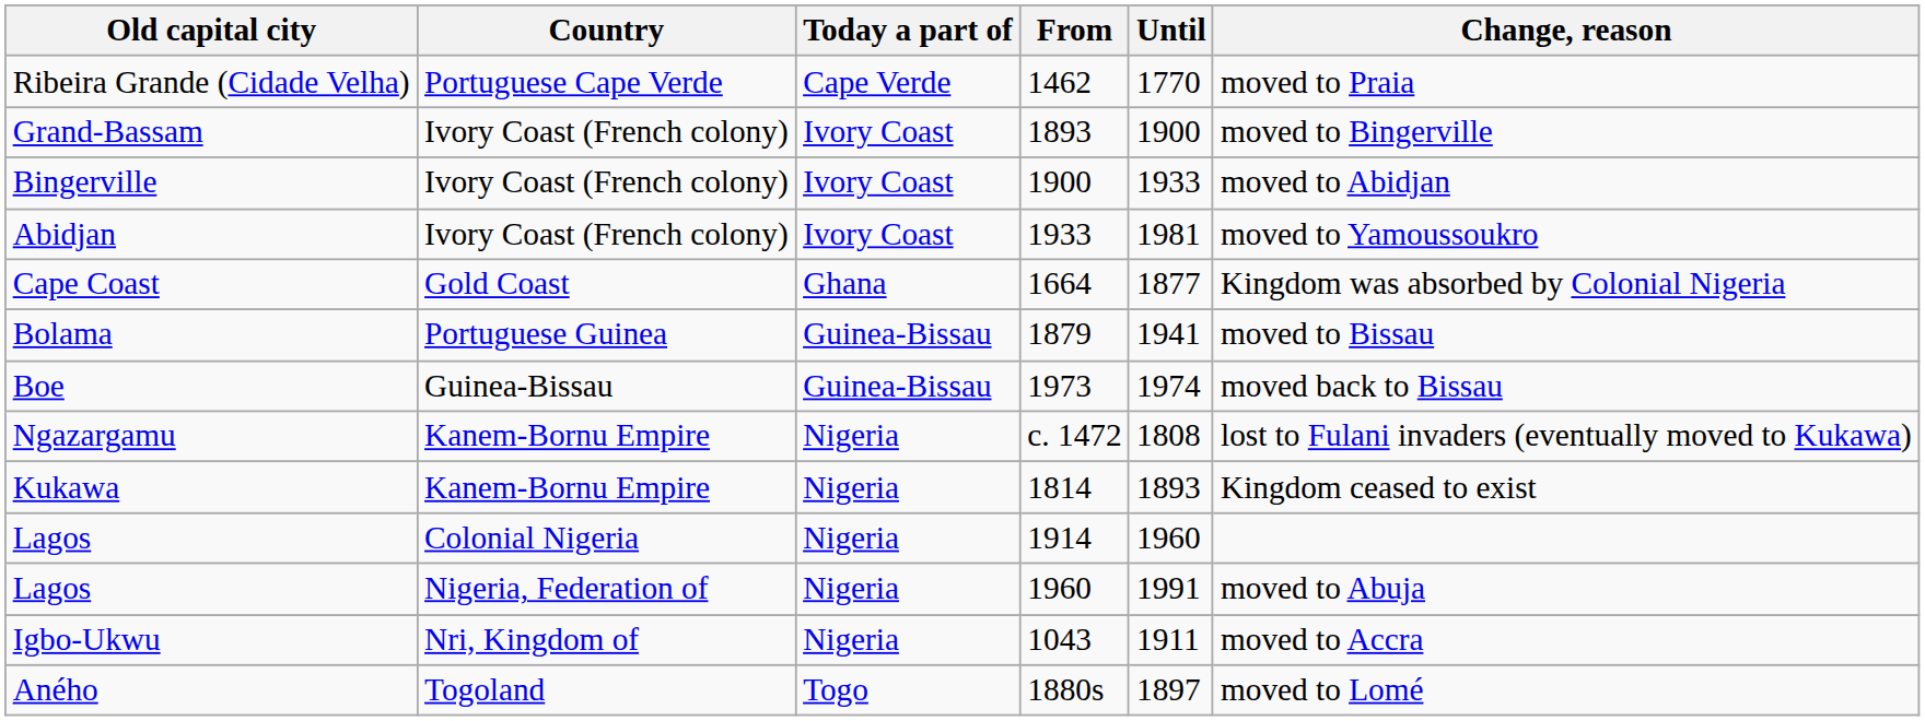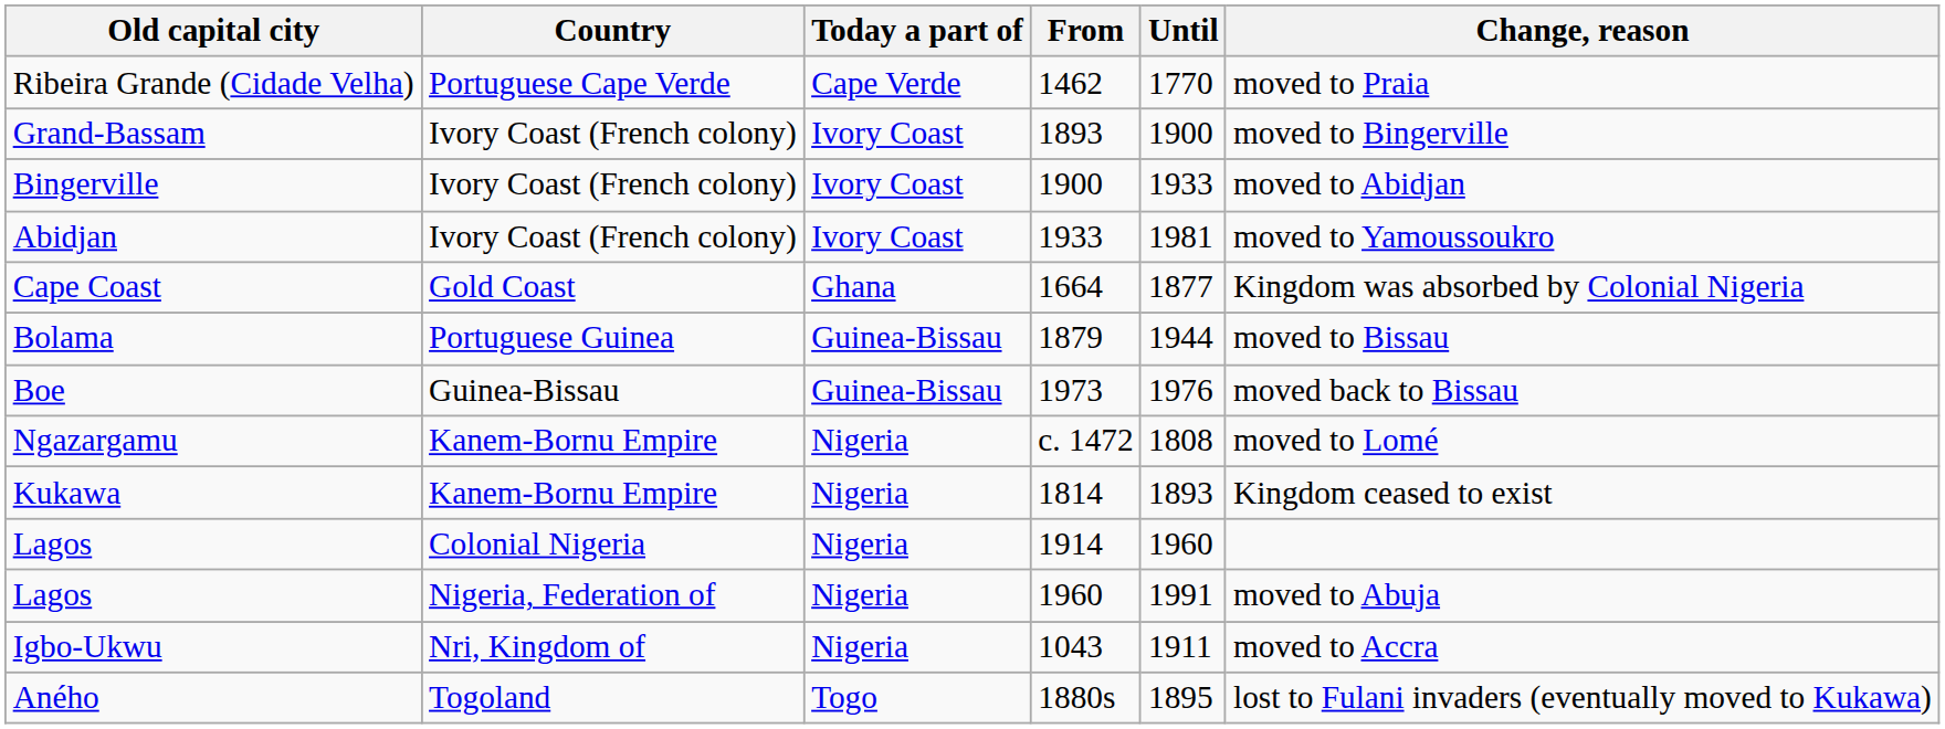Bolama | Until: 1941 -> 1944
Boe | Until: 1974 -> 1976
Ngazargamu | Change, reason: lost to Fulani invaders (eventually moved to Kukawa) -> moved to Lomé
Aného | Until: 1897 -> 1895
Aného | Change, reason: moved to Lomé -> lost to Fulani invaders (eventually moved to Kukawa)
